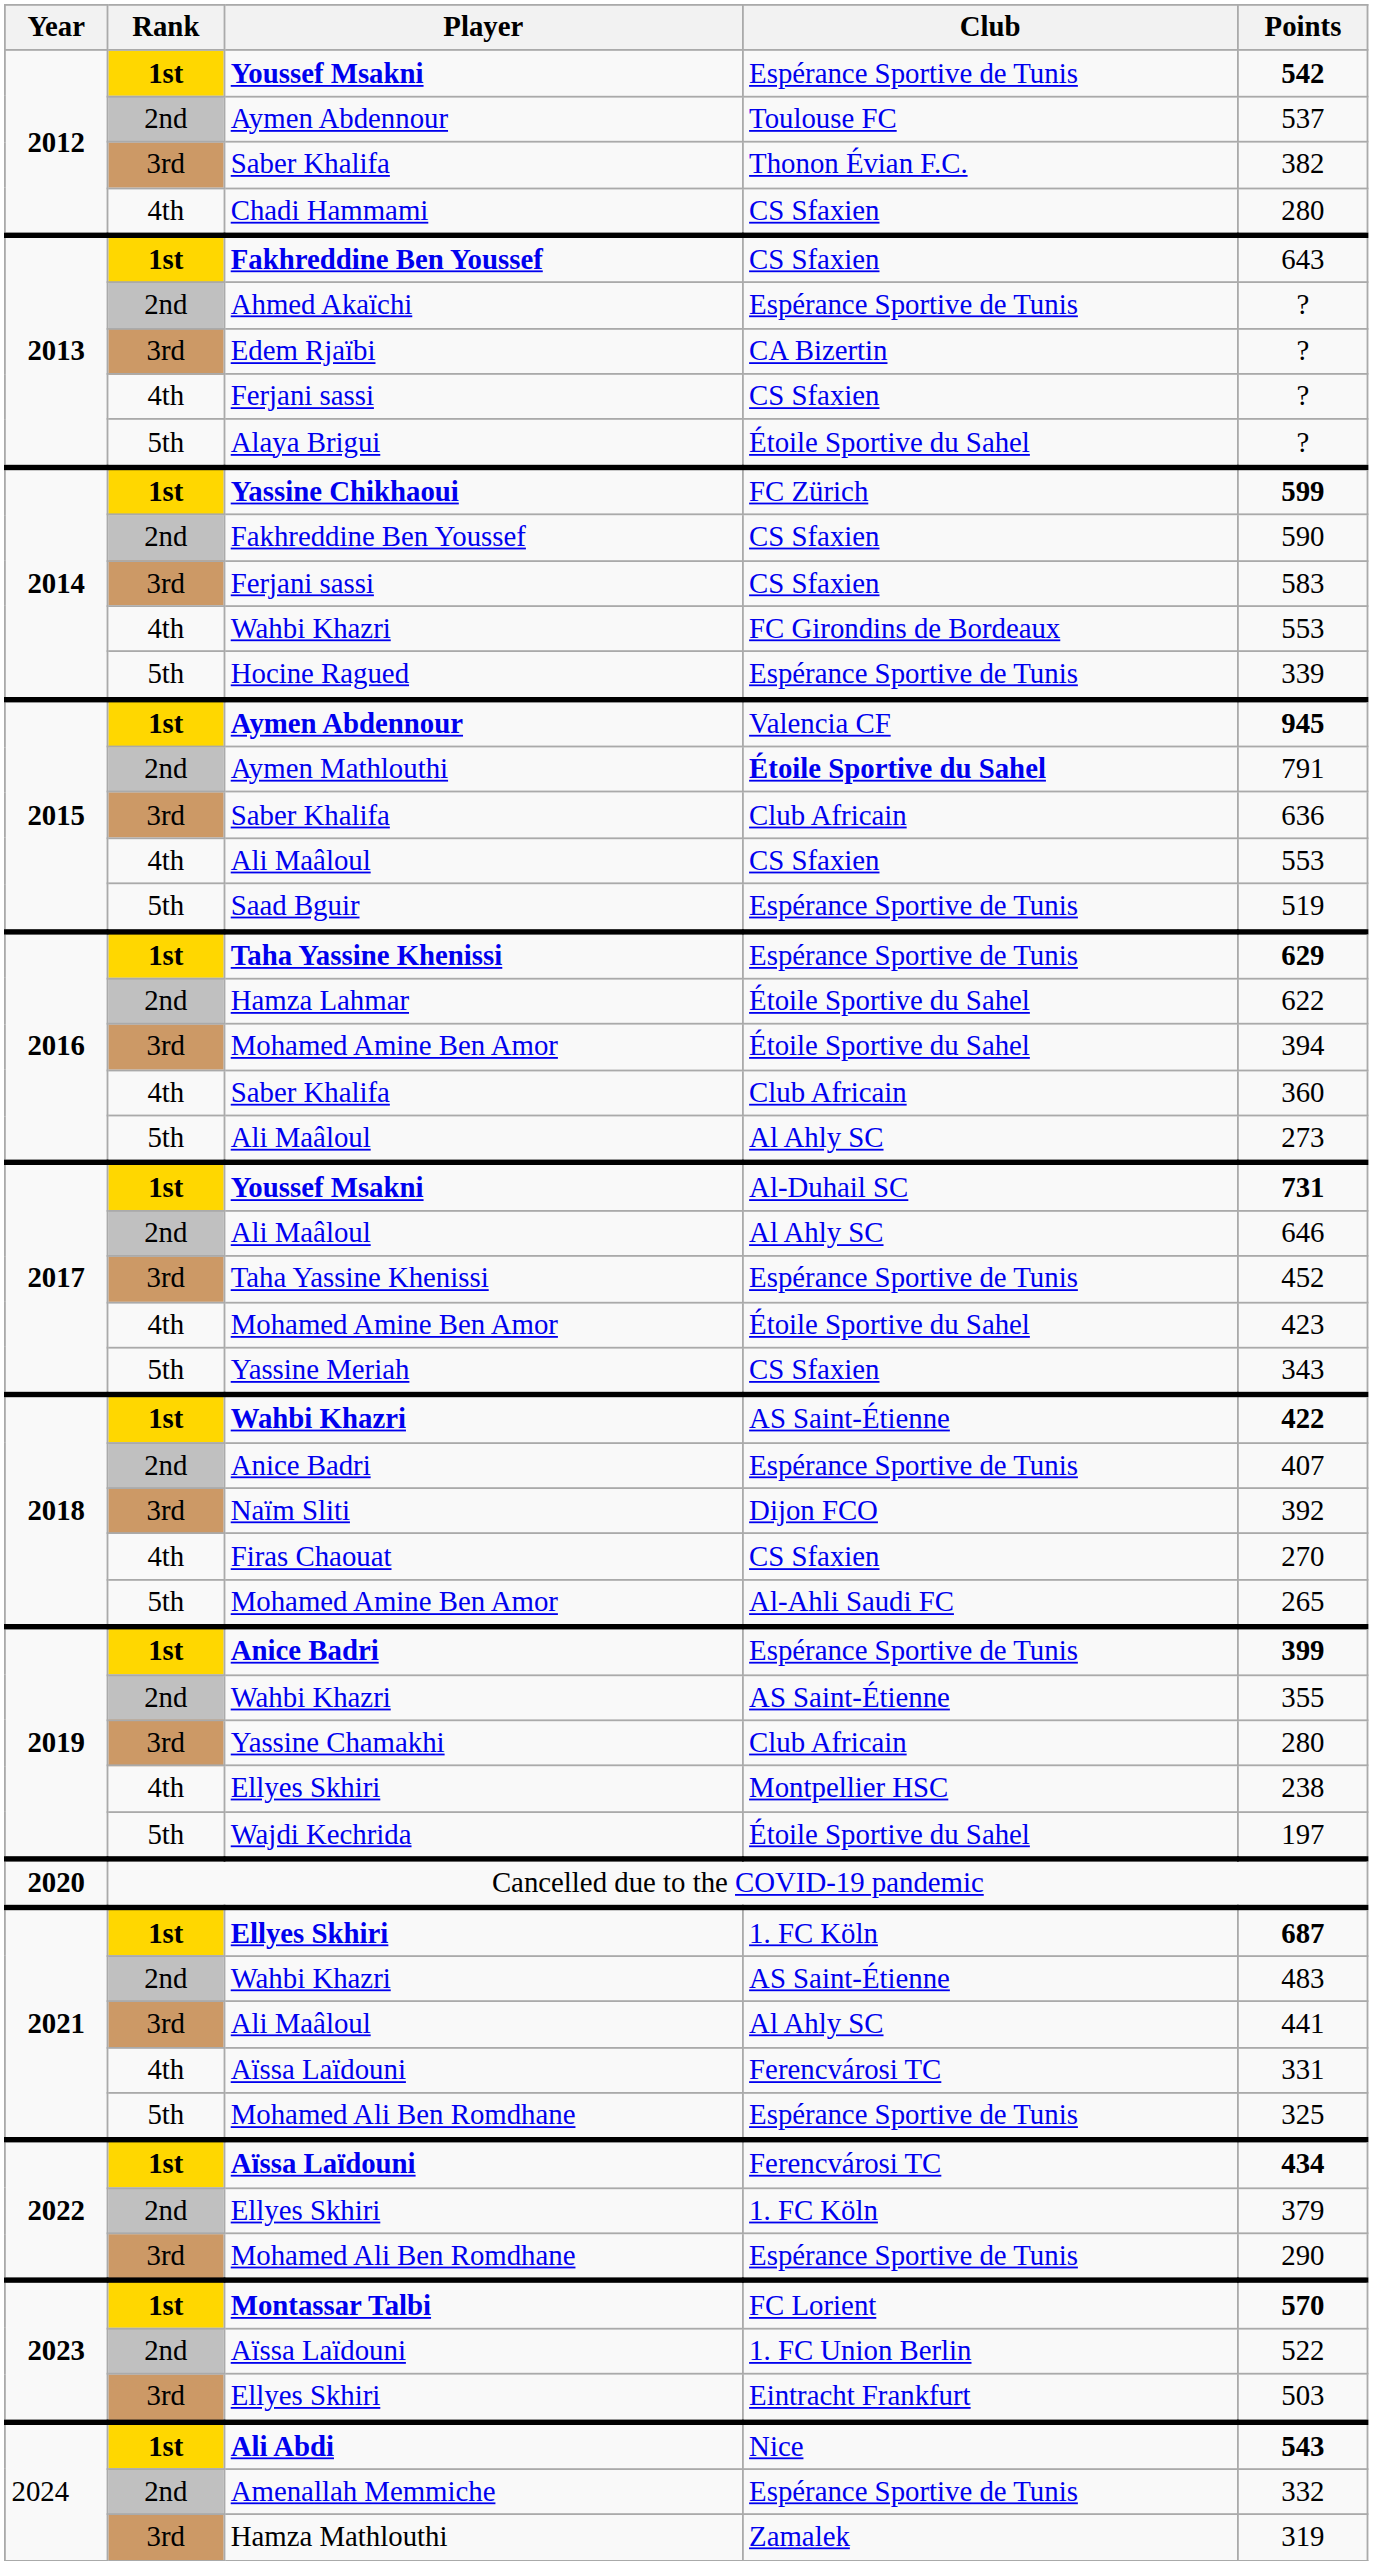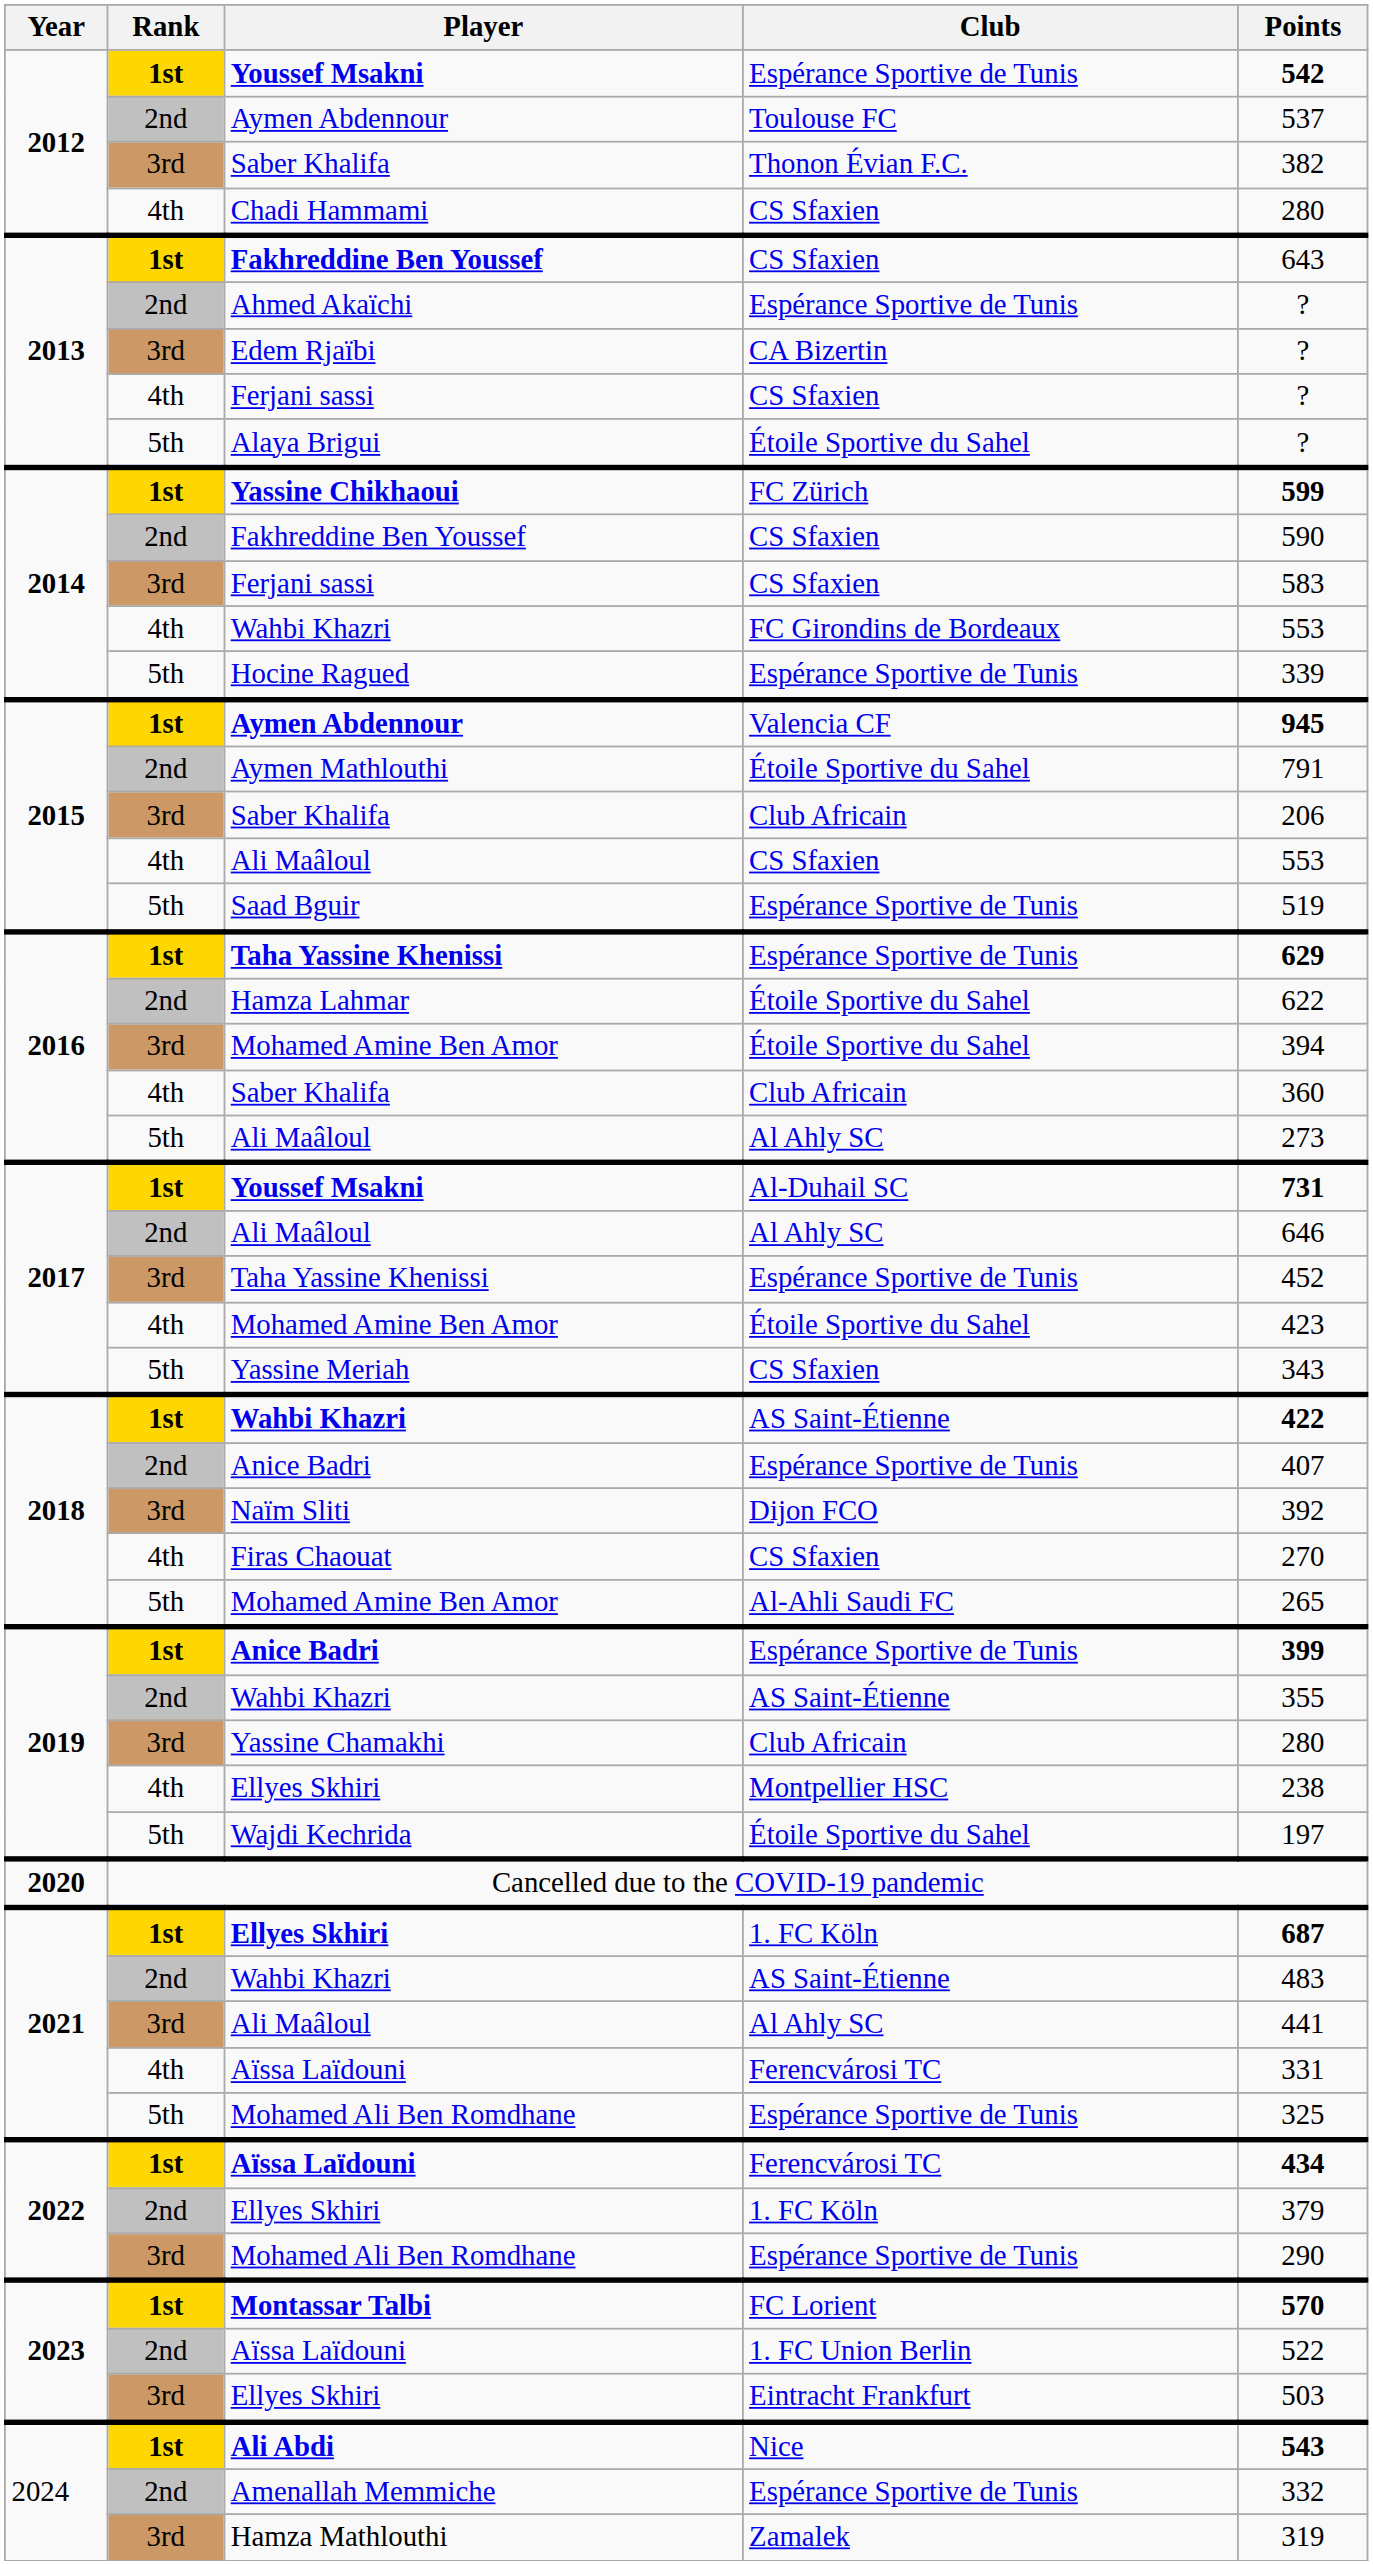Aymen Mathlouthi | Club: bold -> normal
2015 / Saber Khalifa | Points: 636 -> 206
